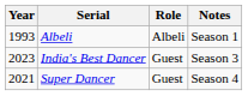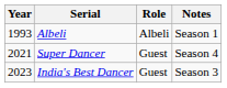rows swapped: Super Dancer <-> India's Best Dancer
